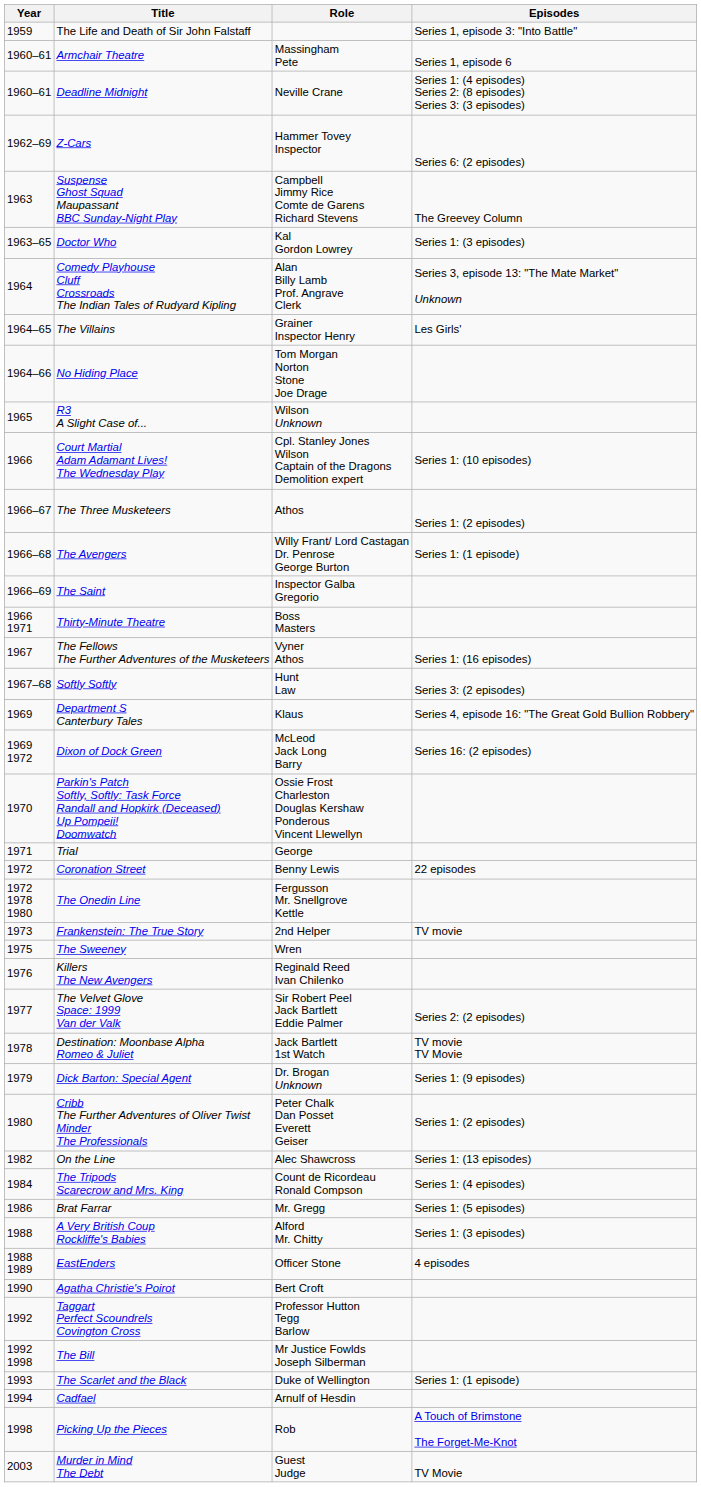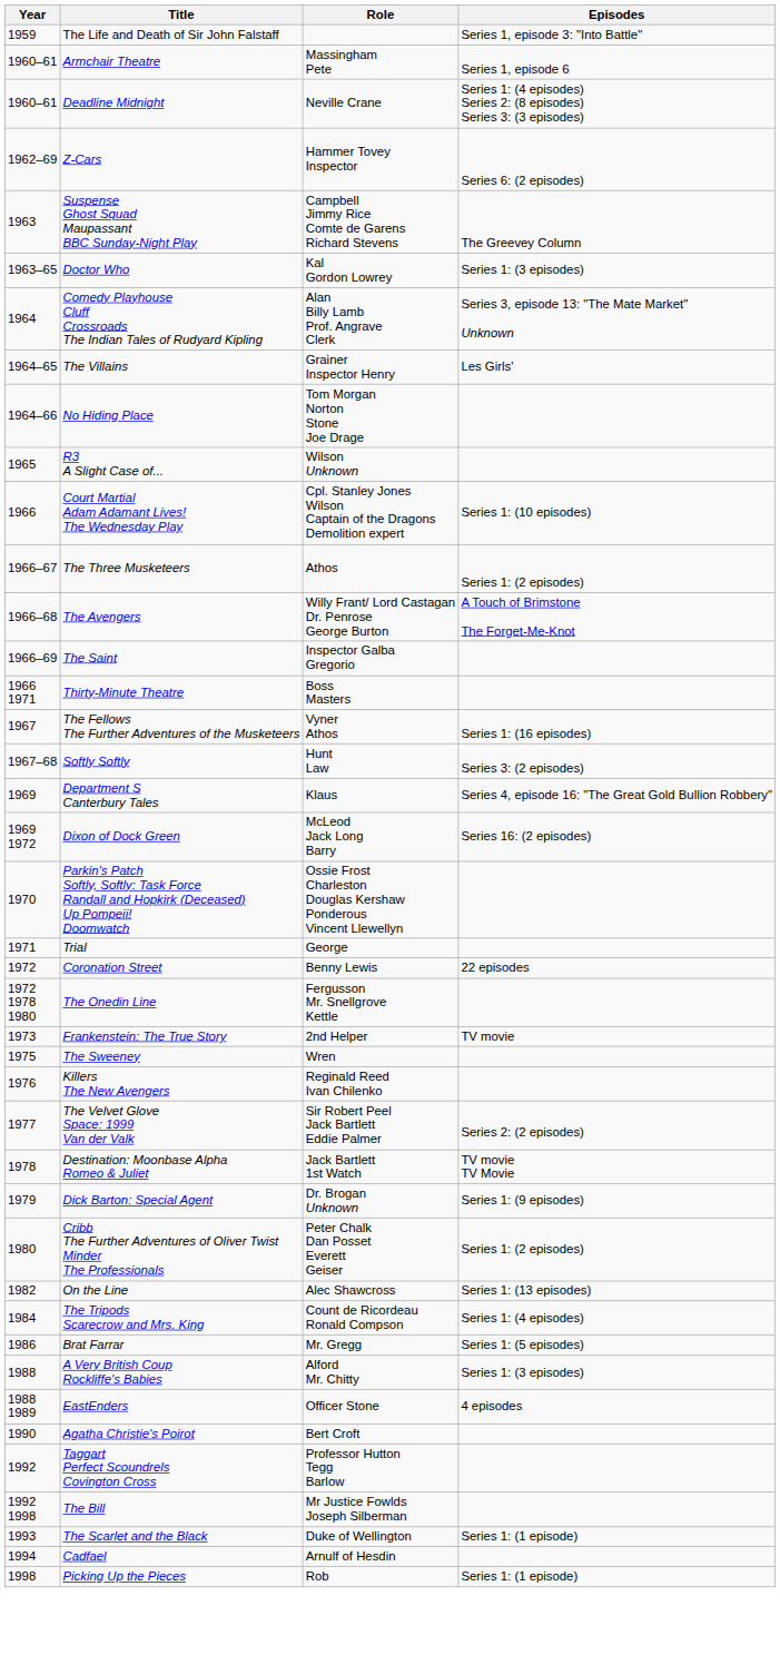The Avengers | Episodes: Series 1: (1 episode) -> A Touch of Brimstone The Forget-Me-Knot
Picking Up the Pieces | Episodes: A Touch of Brimstone The Forget-Me-Knot -> Series 1: (1 episode)
- row: 2003 | Murder in Mind The Debt | Guest Judge | TV Movie
